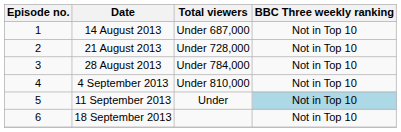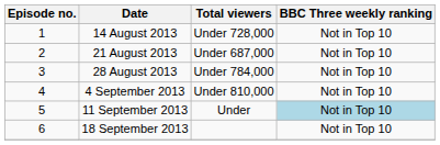14 August 2013 | Total viewers: Under 687,000 -> Under 728,000
21 August 2013 | Total viewers: Under 728,000 -> Under 687,000
